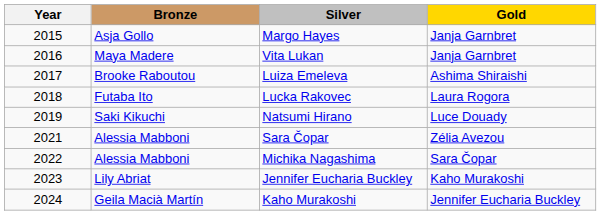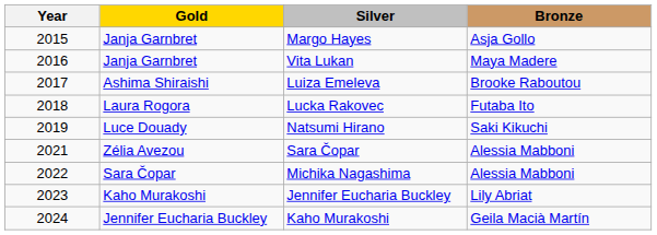columns swapped: Gold <-> Bronze
